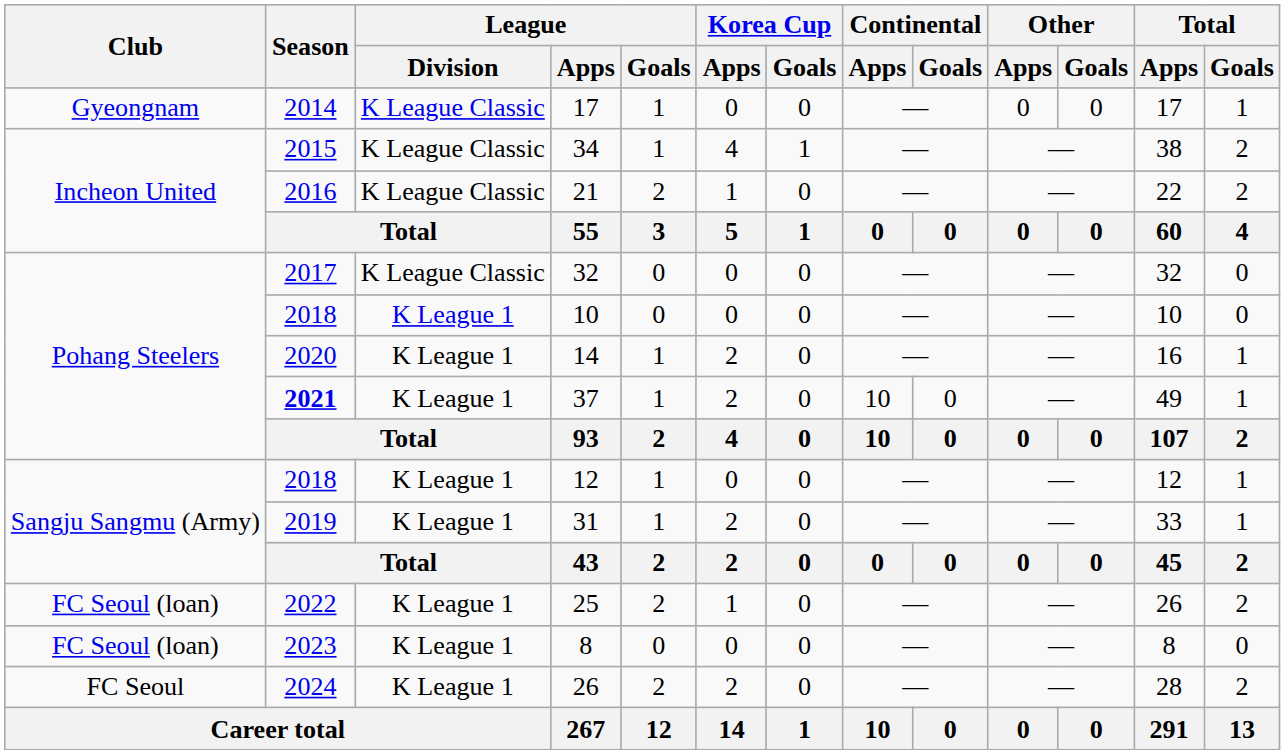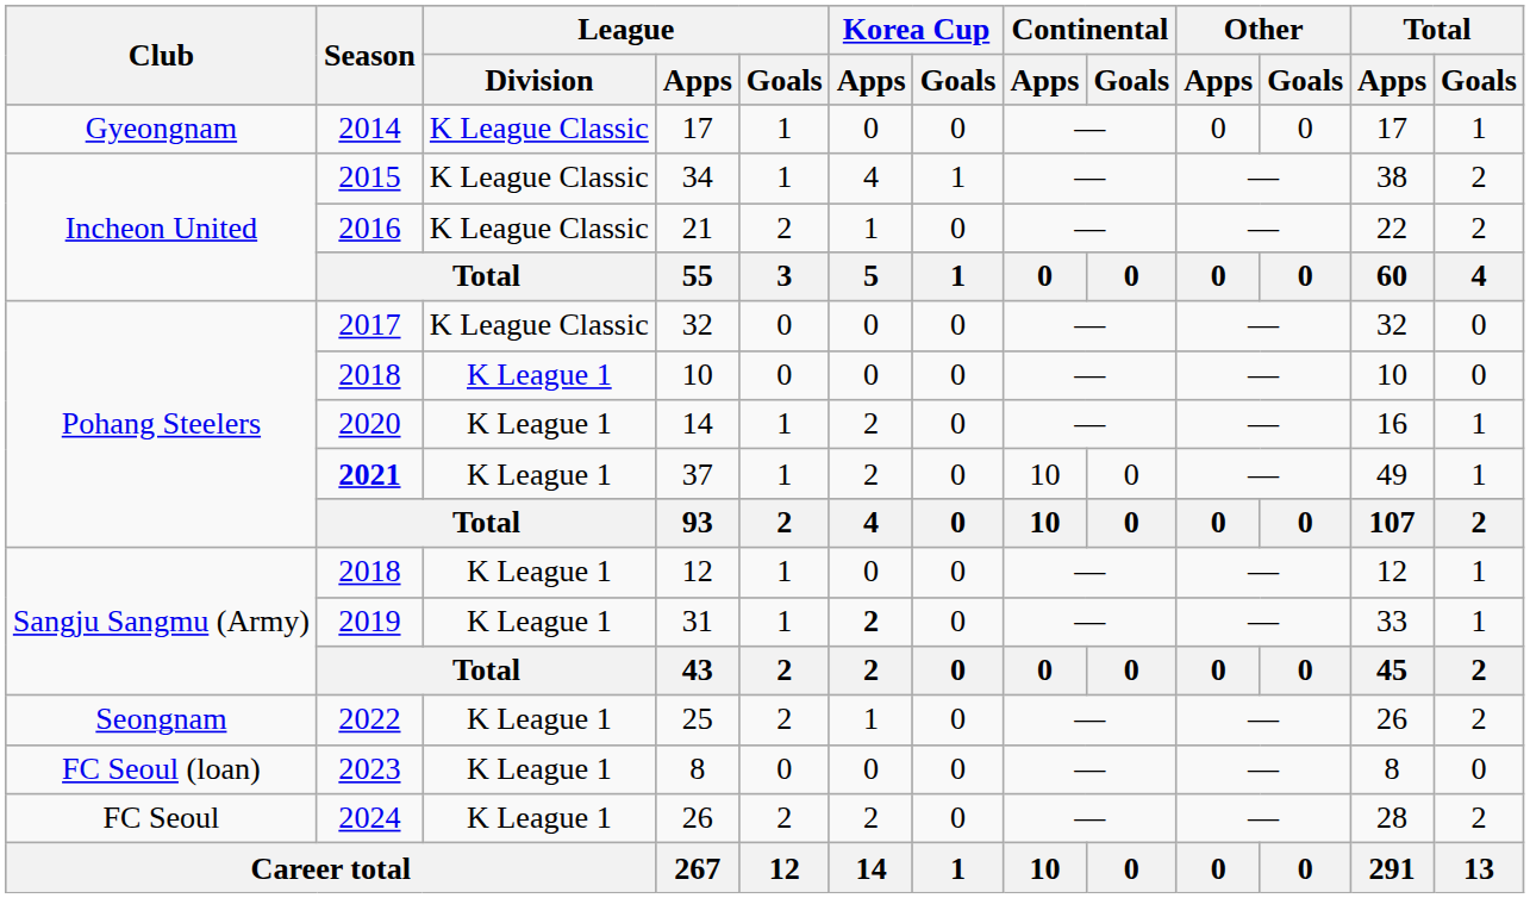31 | Korea Cup / Apps: normal -> bold
25 | Club: FC Seoul (loan) -> Seongnam
